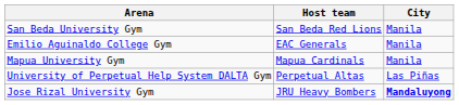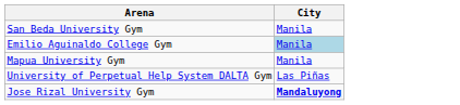- column: Host team | San Beda Red Lions | EAC Generals | Mapua Cardinals | Perpetual Altas | JRU Heavy Bombers
Emilio Aguinaldo College Gym | City: no background -> lightblue background
